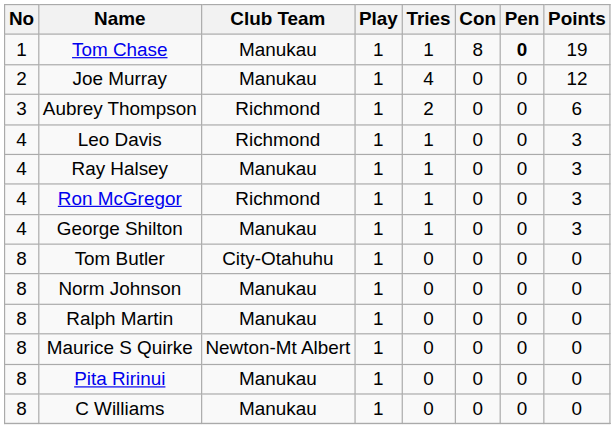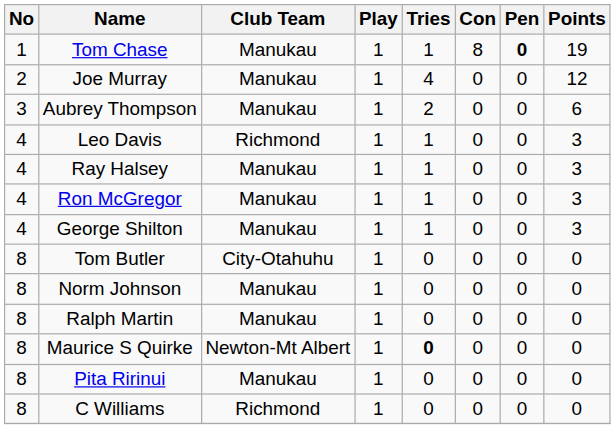Aubrey Thompson | Club Team: Richmond -> Manukau
Ron McGregor | Club Team: Richmond -> Manukau
Maurice S Quirke | Tries: normal -> bold
C Williams | Club Team: Manukau -> Richmond
